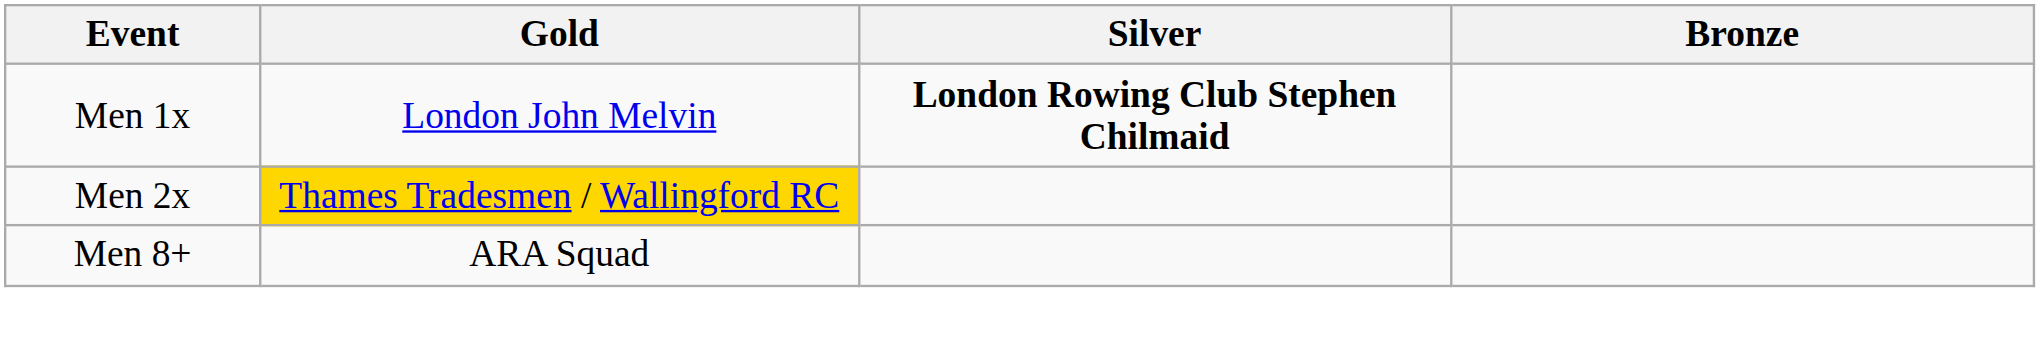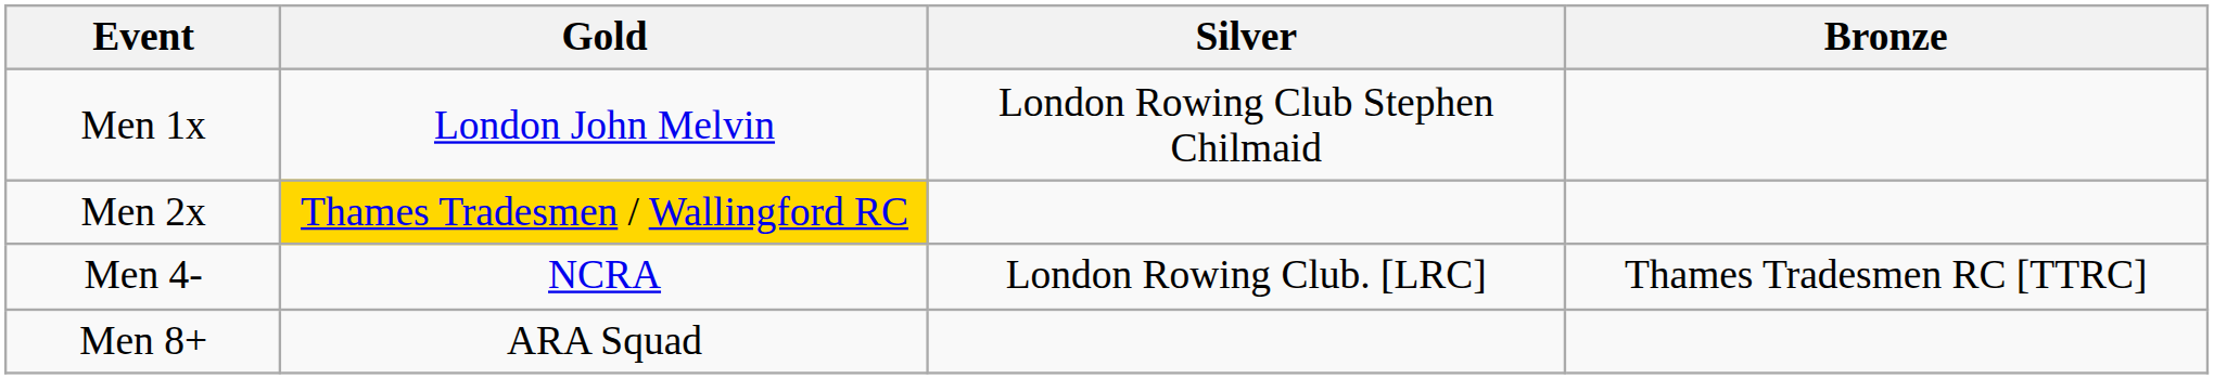Men 1x | Silver: bold -> normal
+ row: Men 4- | NCRA | London Rowing Club. [LRC] | Thames Tradesmen RC [TTRC]
